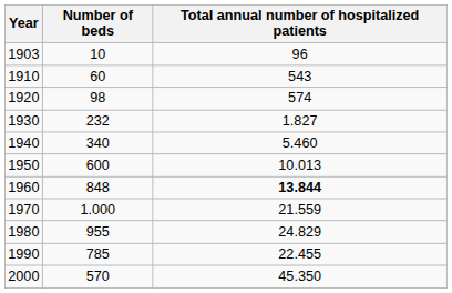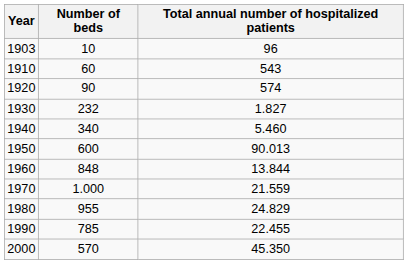1920 | Number of beds: 98 -> 90
1950 | Total annual number of hospitalized patients: 10.013 -> 90.013
1960 | Total annual number of hospitalized patients: bold -> normal
